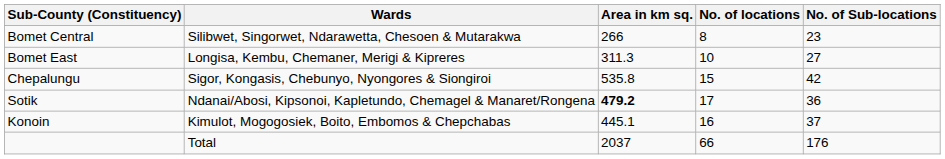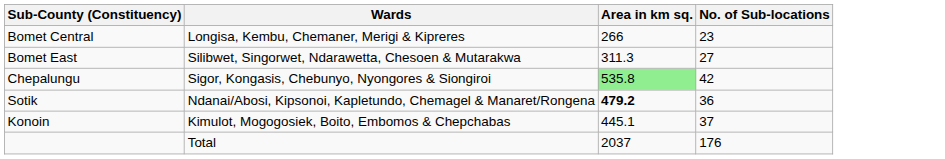- column: No. of locations | 8 | 10 | 15 | 17 | 16 | 66
Bomet Central | Wards: Silibwet, Singorwet, Ndarawetta, Chesoen & Mutarakwa -> Longisa, Kembu, Chemaner, Merigi & Kipreres
Bomet East | Wards: Longisa, Kembu, Chemaner, Merigi & Kipreres -> Silibwet, Singorwet, Ndarawetta, Chesoen & Mutarakwa
Chepalungu | Area in km sq.: no background -> lightgreen background
